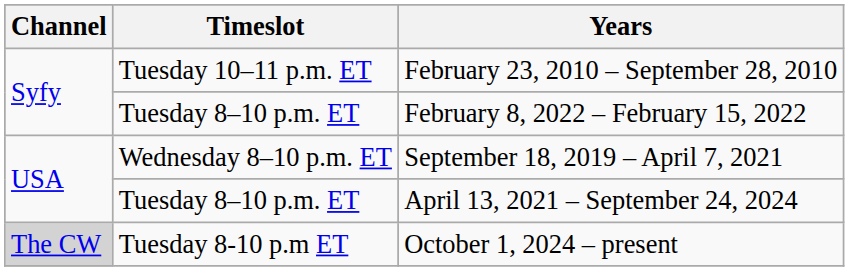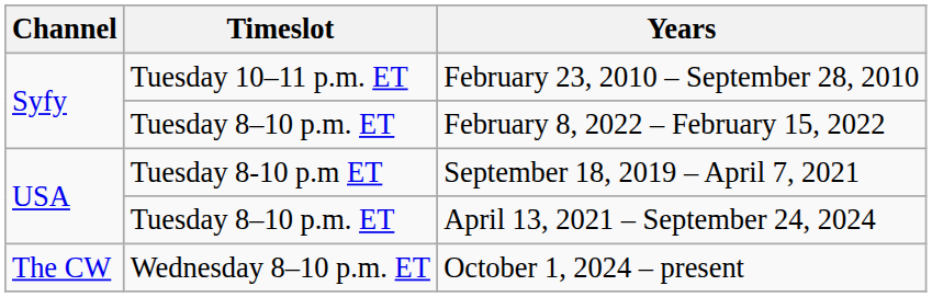September 18, 2019 – April 7, 2021 | Timeslot: Wednesday 8–10 p.m. ET -> Tuesday 8-10 p.m ET
October 1, 2024 – present | Channel: lightgrey background -> no background
October 1, 2024 – present | Timeslot: Tuesday 8-10 p.m ET -> Wednesday 8–10 p.m. ET
